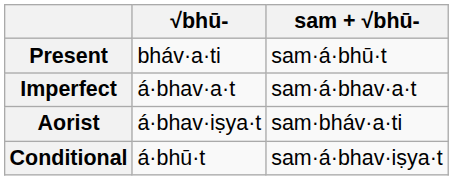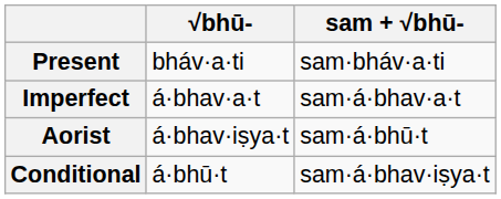Present | sam + √bhū-: sam·á·bhū·t -> sam·bháv·a·ti
Aorist | sam + √bhū-: sam·bháv·a·ti -> sam·á·bhū·t
